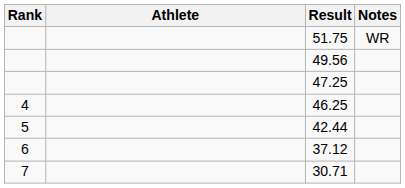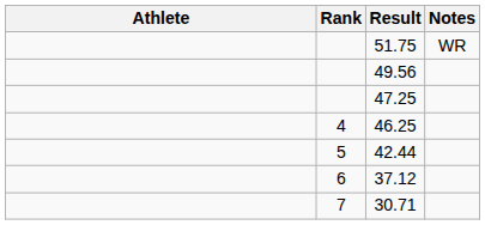columns swapped: Rank <-> Athlete
